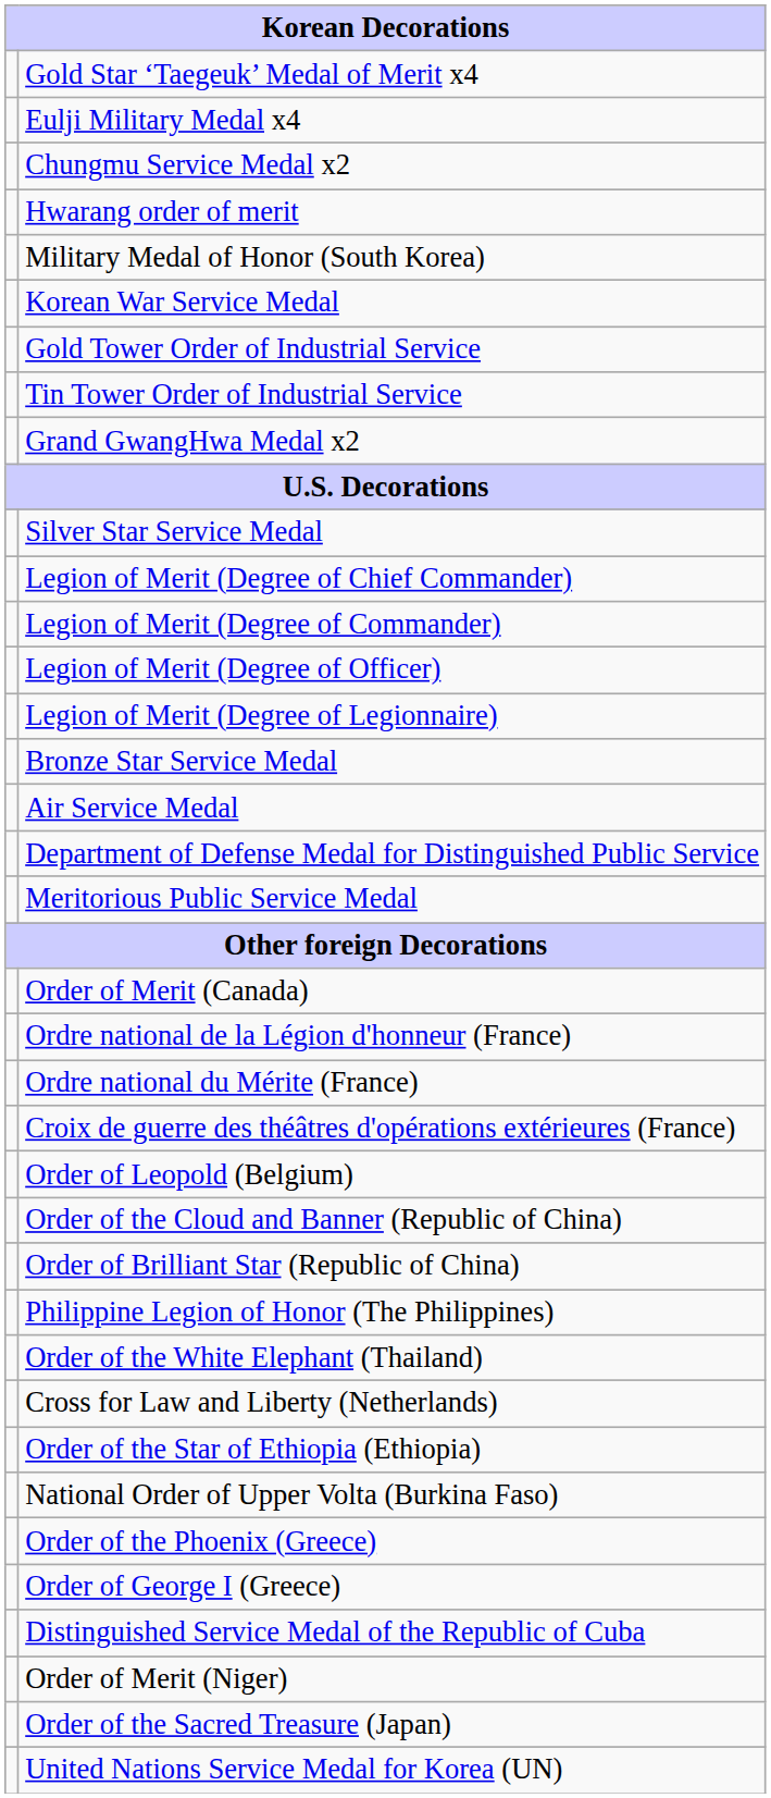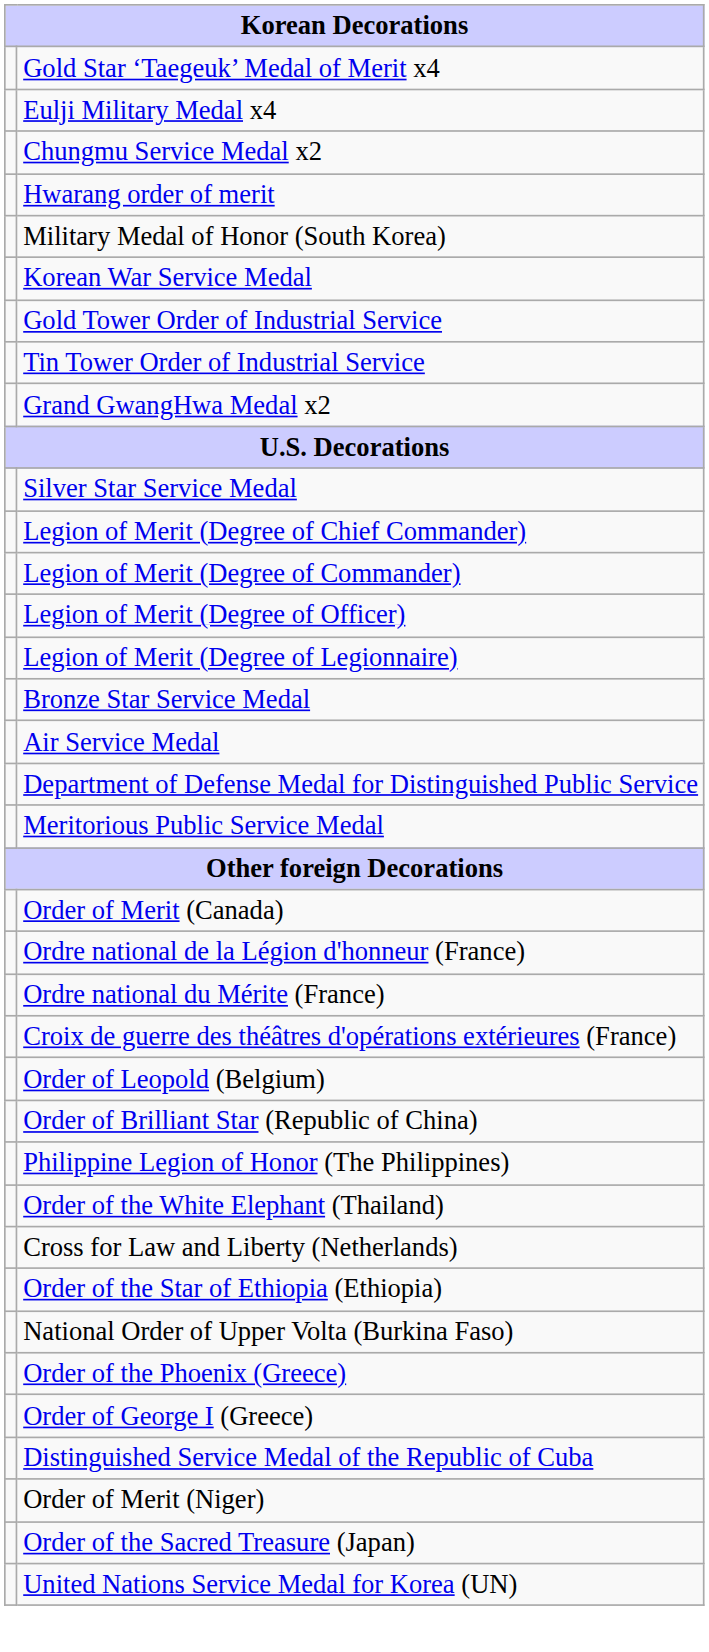- row: Order of the Cloud and Banner (Republic of China)
